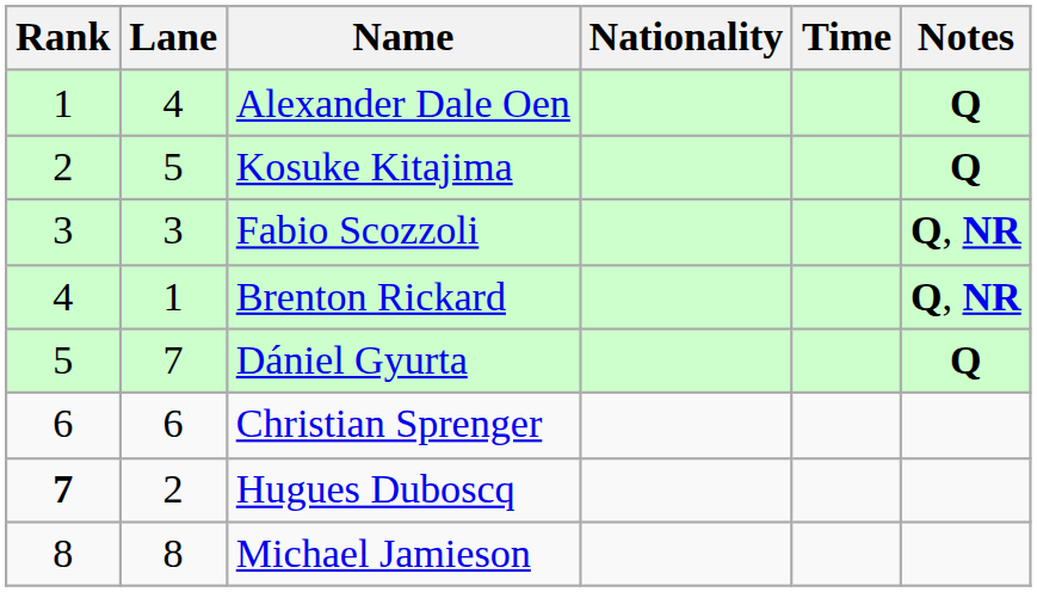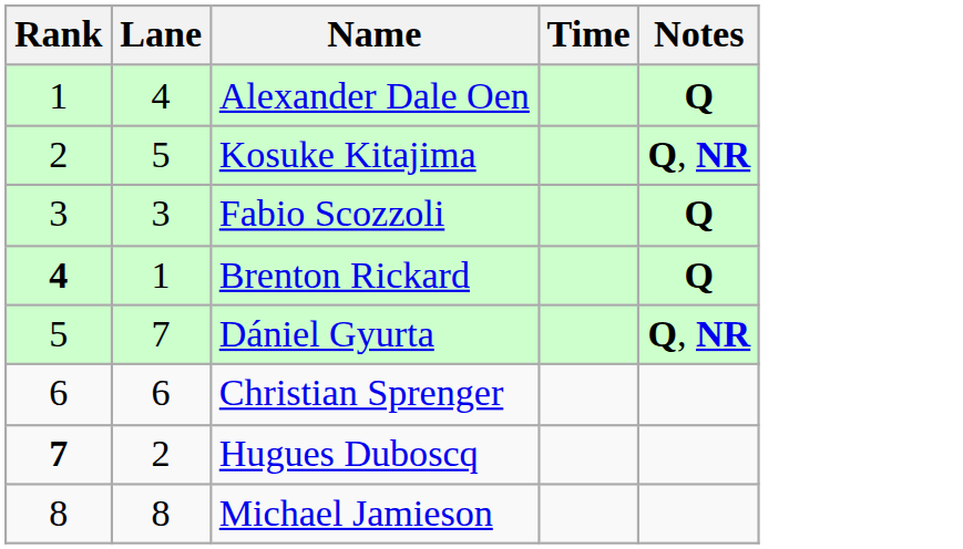- column: Nationality
Kosuke Kitajima | Notes: Q -> Q, NR
Fabio Scozzoli | Notes: Q, NR -> Q
Brenton Rickard | Rank: normal -> bold
Brenton Rickard | Notes: Q, NR -> Q
Dániel Gyurta | Notes: Q -> Q, NR
